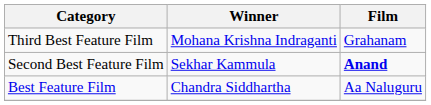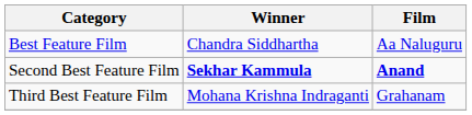rows swapped: Best Feature Film <-> Third Best Feature Film
Second Best Feature Film | Winner: normal -> bold
